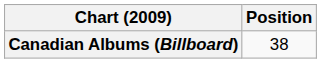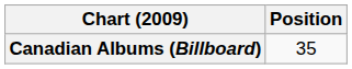Canadian Albums (Billboard) | Position: 38 -> 35
